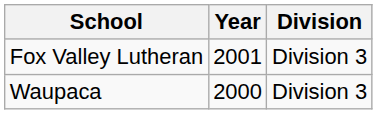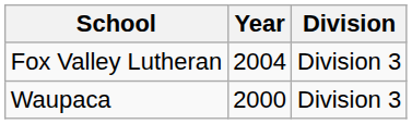Fox Valley Lutheran | Year: 2001 -> 2004
